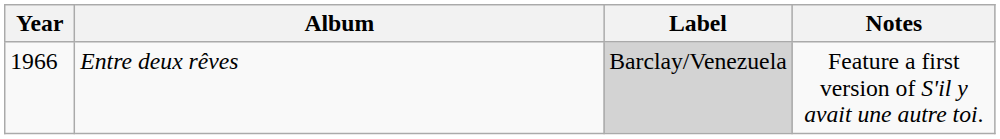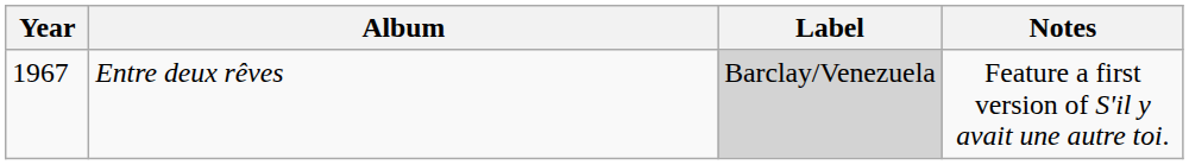Entre deux rêves | Year: 1966 -> 1967
